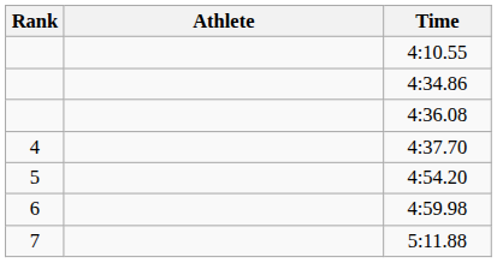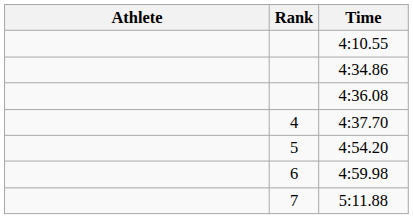columns swapped: Rank <-> Athlete
